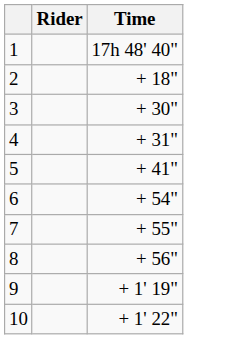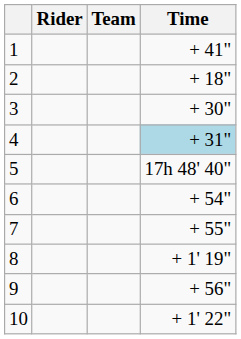+ column: Team
1 | Time: 17h 48' 40" -> + 41"
4 | Time: no background -> lightblue background
5 | Time: + 41" -> 17h 48' 40"
8 | Time: + 56" -> + 1' 19"
9 | Time: + 1' 19" -> + 56"
